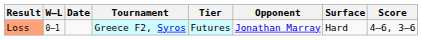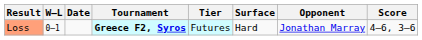columns swapped: Surface <-> Opponent
Loss | Tournament: normal -> bold
